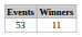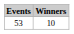53 | Winners: 11 -> 10
